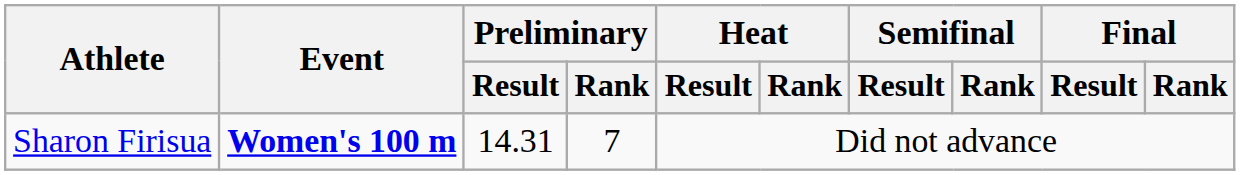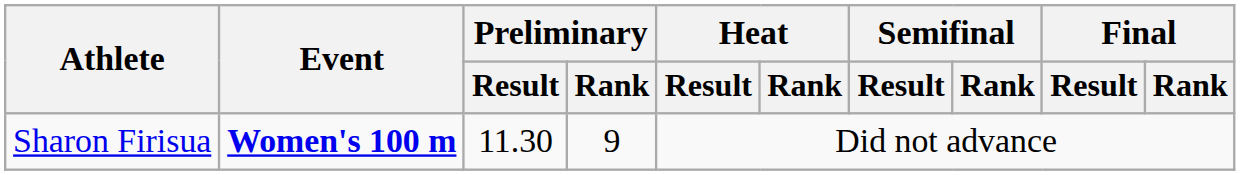Sharon Firisua | Preliminary / Result: 14.31 -> 11.30
Sharon Firisua | Preliminary / Rank: 7 -> 9
